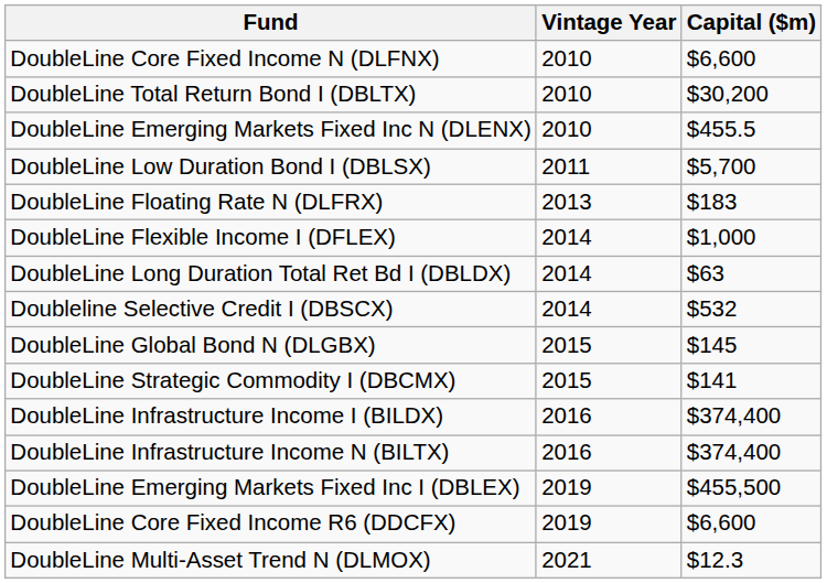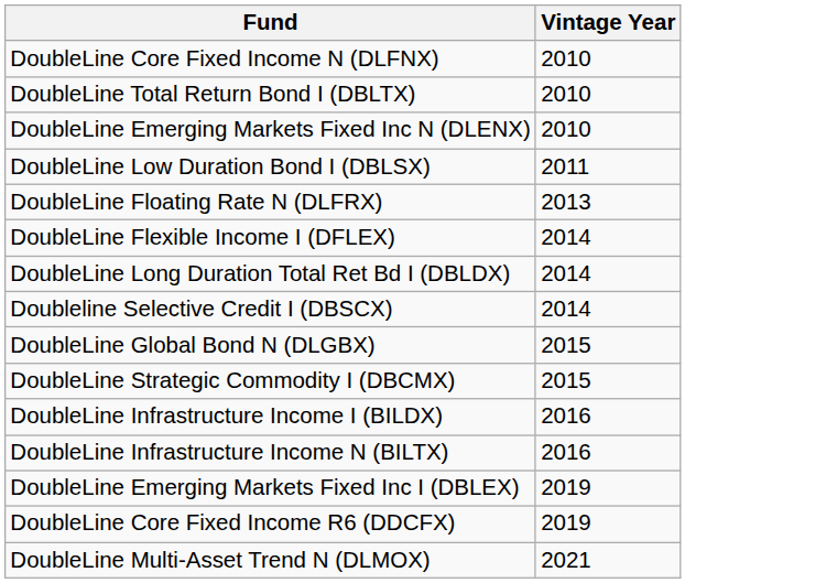- column: Capital ($m) | $6,600 | $30,200 | $455.5 | $5,700 | $183 | $1,000 | $63 | $532 | $145 | $141 | $374,400 | $374,400 | $455,500 | $6,600 | $12.3
